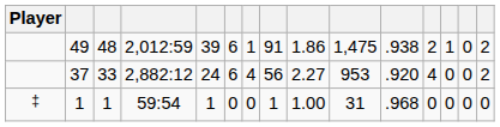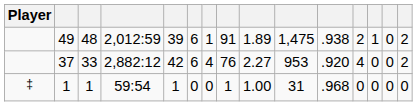49 | column 9: 1.86 -> 1.89
37 | column 5: 24 -> 42
37 | column 8: 56 -> 76
